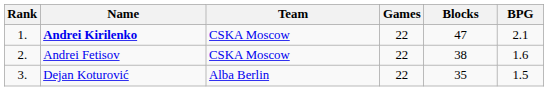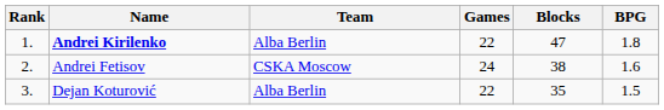Andrei Kirilenko | Team: CSKA Moscow -> Alba Berlin
Andrei Kirilenko | BPG: 2.1 -> 1.8
Andrei Fetisov | Games: 22 -> 24
